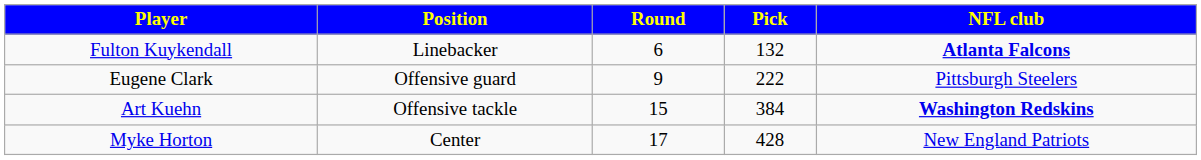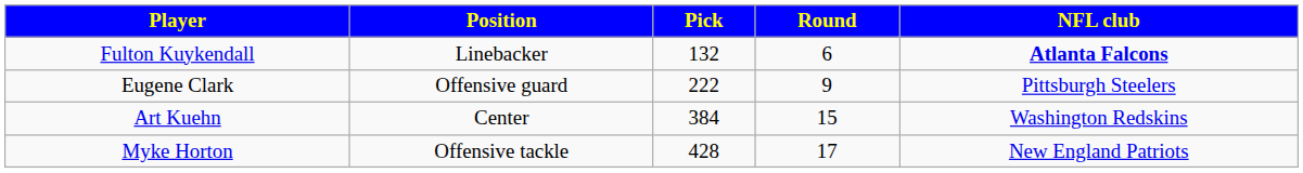columns swapped: Round <-> Pick
Art Kuehn | Position: Offensive tackle -> Center
Art Kuehn | NFL club: bold -> normal
Myke Horton | Position: Center -> Offensive tackle
